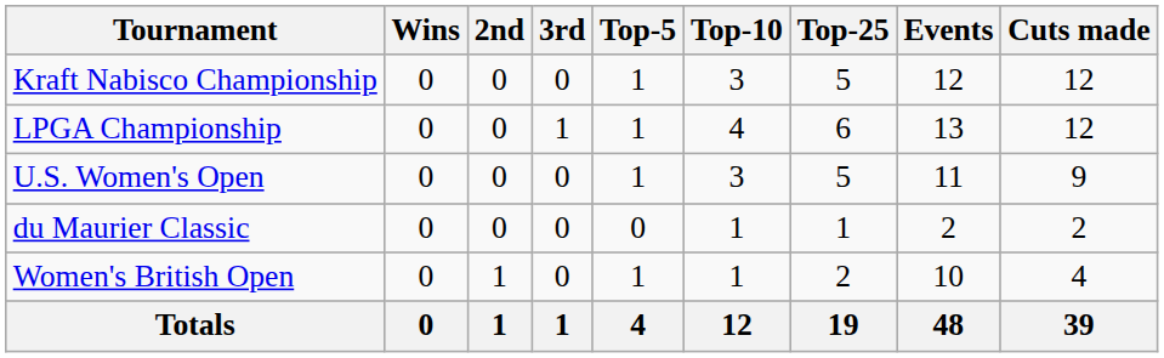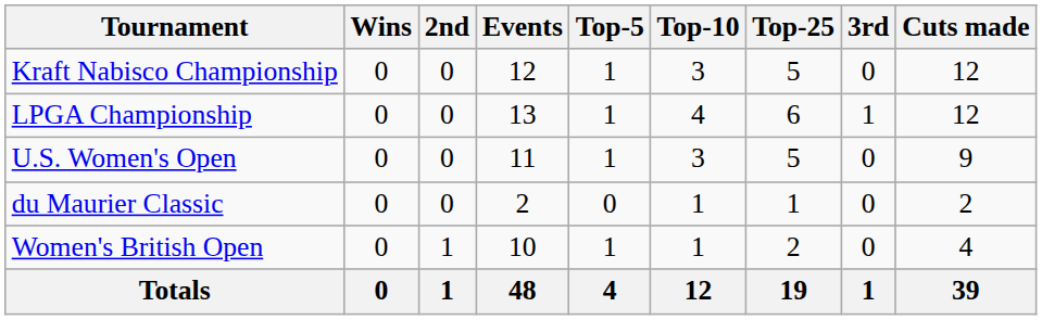columns swapped: 3rd <-> Events
